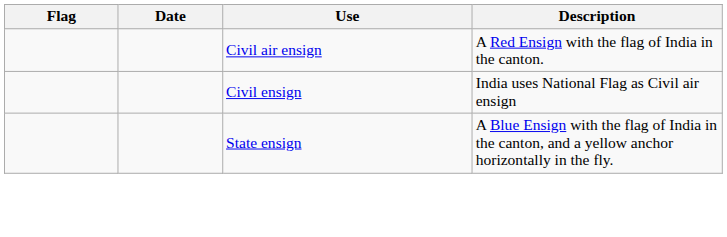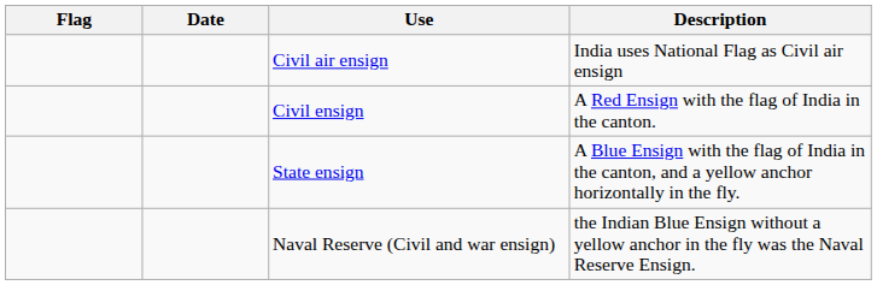Civil air ensign | Description: A Red Ensign with the flag of India in the canton. -> India uses National Flag as Civil air ensign
Civil ensign | Description: India uses National Flag as Civil air ensign -> A Red Ensign with the flag of India in the canton.
+ row: Naval Reserve (Civil and war ensign) | the Indian Blue Ensign without a yellow anchor in the fly was the Naval Reserve Ensign.
